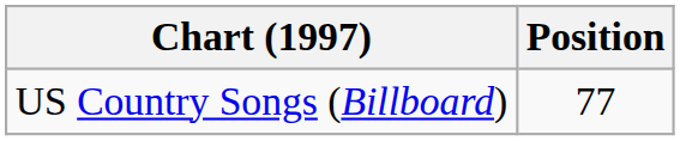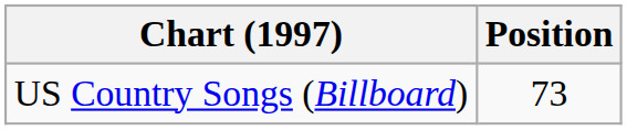US Country Songs (Billboard) | Position: 77 -> 73
